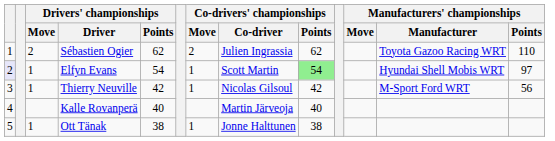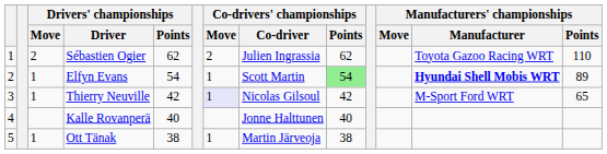Elfyn Evans | column 1: lavender background -> no background
Elfyn Evans | Manufacturers' championships / Manufacturer: normal -> bold
Elfyn Evans | Manufacturers' championships / Points: 97 -> 89
Thierry Neuville | Co-drivers' championships / Move: no background -> lavender background
Thierry Neuville | Manufacturers' championships / Points: 56 -> 65
Kalle Rovanperä | Co-drivers' championships / Co-driver: Martin Järveoja -> Jonne Halttunen
Ott Tänak | Co-drivers' championships / Co-driver: Jonne Halttunen -> Martin Järveoja
